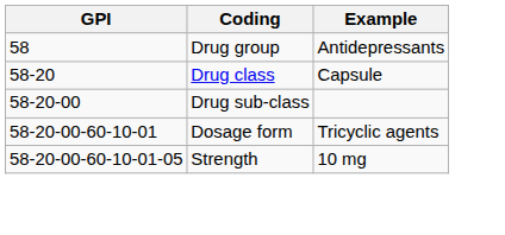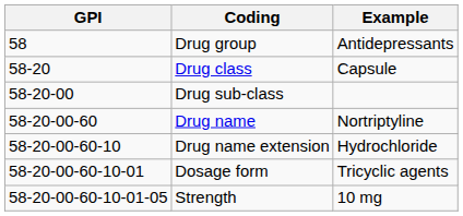+ row: 58-20-00-60 | Drug name | Nortriptyline
+ row: 58-20-00-60-10 | Drug name extension | Hydrochloride
